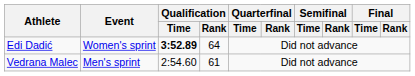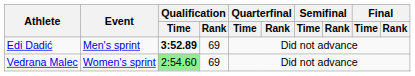Edi Dadić | Event: Women's sprint -> Men's sprint
Edi Dadić | Qualification / Rank: 64 -> 69
Vedrana Malec | Event: Men's sprint -> Women's sprint
Vedrana Malec | Qualification / Time: no background -> lightgreen background
Vedrana Malec | Qualification / Rank: 61 -> 69
